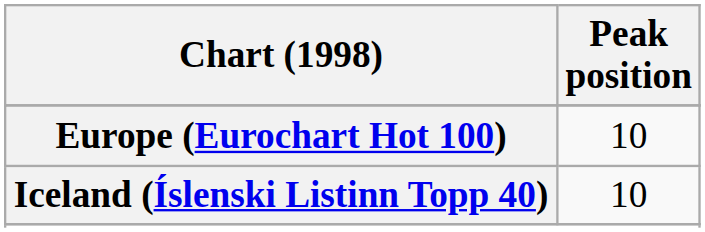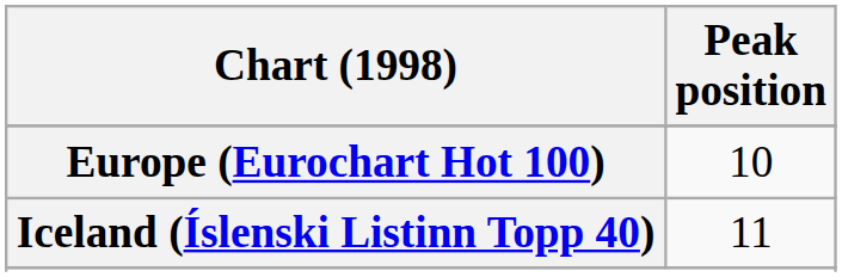Iceland (Íslenski Listinn Topp 40) | Peak position: 10 -> 11
